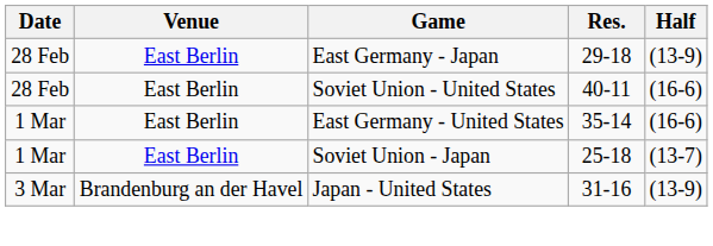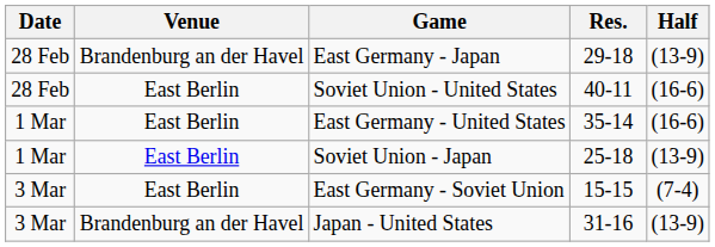East Germany - Japan | Venue: East Berlin -> Brandenburg an der Havel
Soviet Union - Japan | Half: (13-7) -> (13-9)
+ row: 3 Mar | East Berlin | East Germany - Soviet Union | 15-15 | (7-4)
